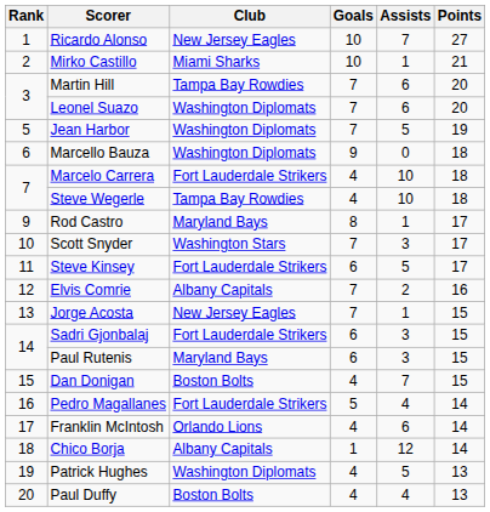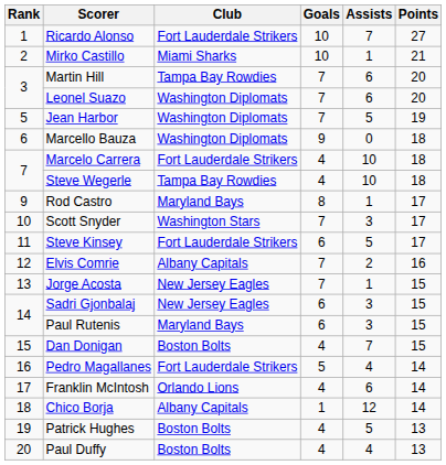Ricardo Alonso | Club: New Jersey Eagles -> Fort Lauderdale Strikers
Sadri Gjonbalaj | Club: Fort Lauderdale Strikers -> New Jersey Eagles
Patrick Hughes | Club: Washington Diplomats -> Boston Bolts
